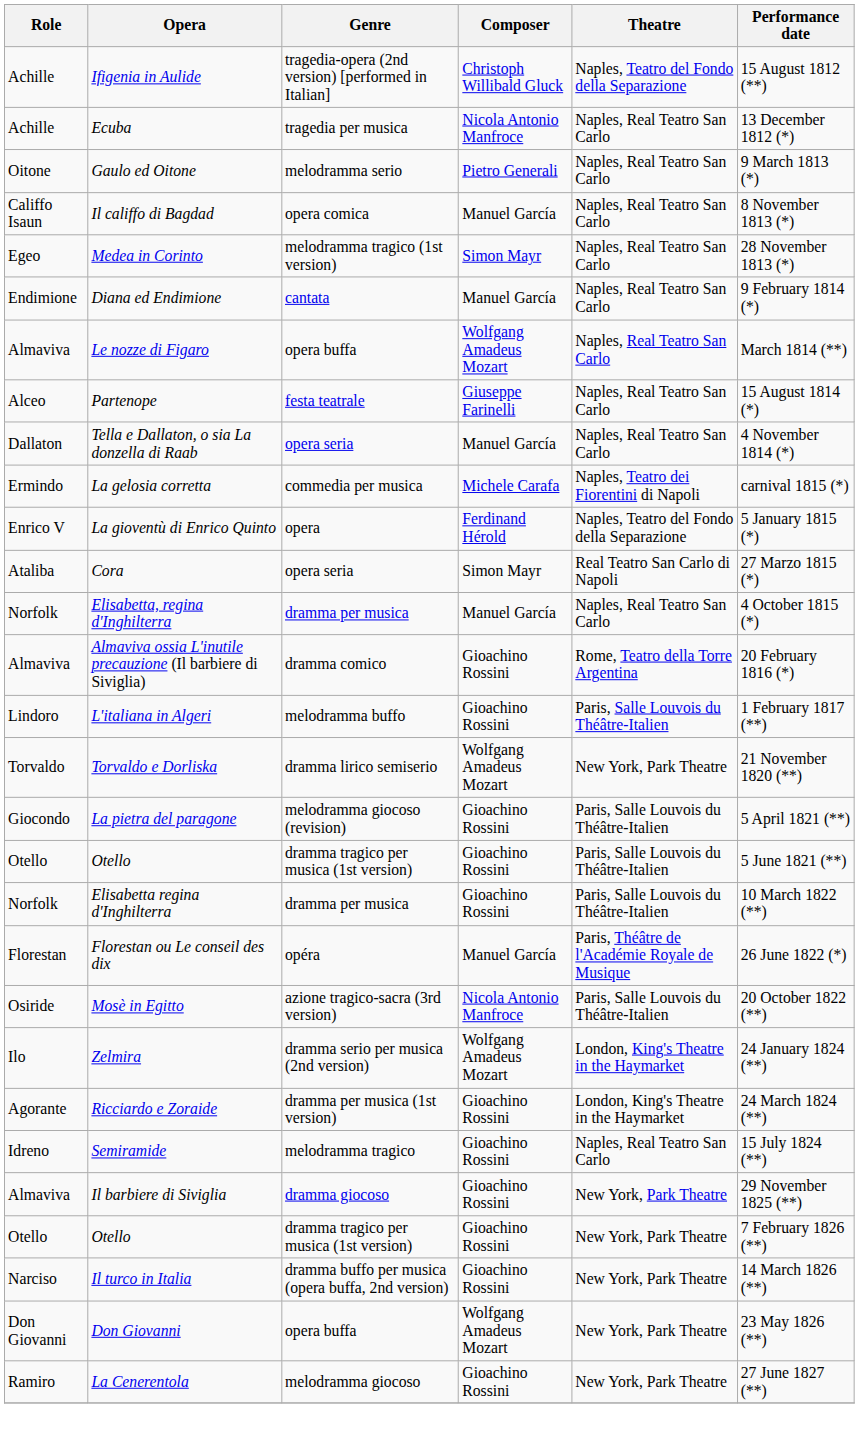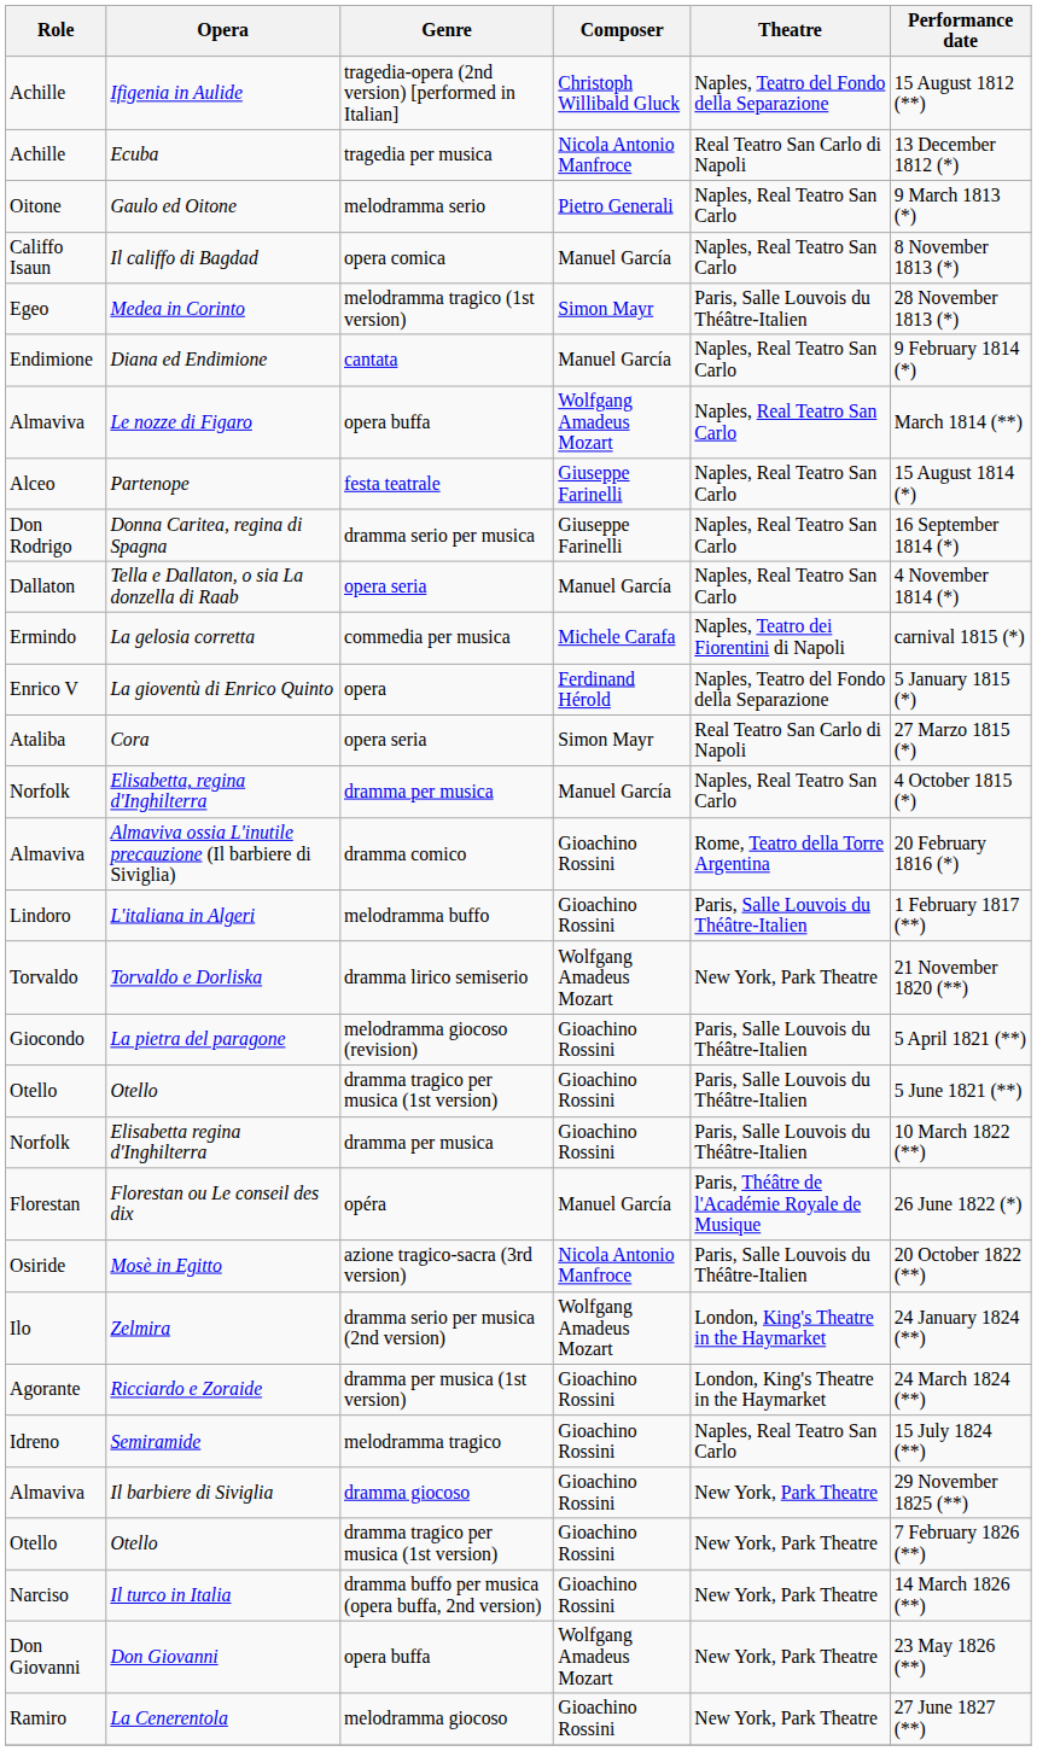Ecuba | Theatre: Naples, Real Teatro San Carlo -> Real Teatro San Carlo di Napoli
Medea in Corinto | Theatre: Naples, Real Teatro San Carlo -> Paris, Salle Louvois du Théâtre-Italien
+ row: Don Rodrigo | Donna Caritea, regina di Spagna | dramma serio per musica | Giuseppe Farinelli | Naples, Real Teatro San Carlo | 16 September 1814 (*)
